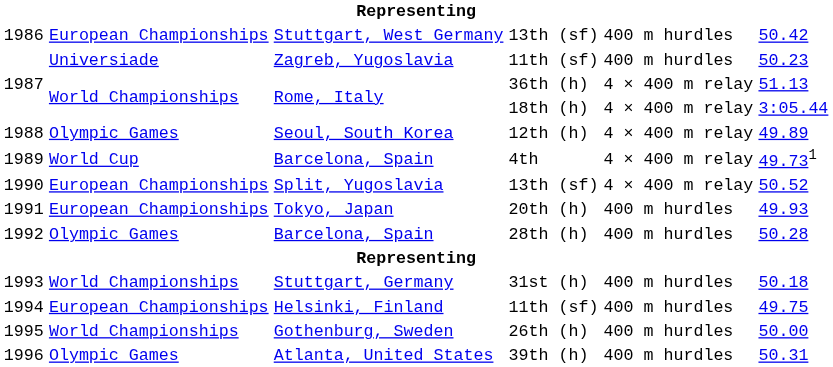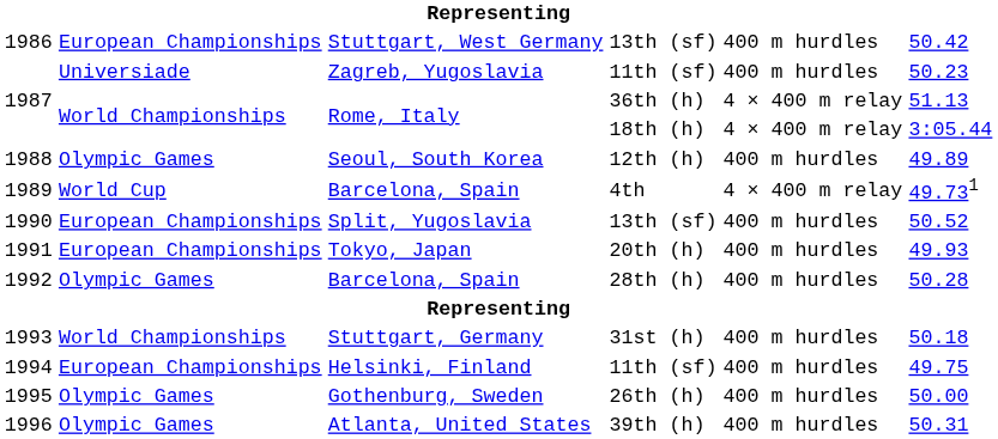1988 | column 5: 4 × 400 m relay -> 400 m hurdles
1990 | column 5: 4 × 400 m relay -> 400 m hurdles
1995 | column 2: World Championships -> Olympic Games
